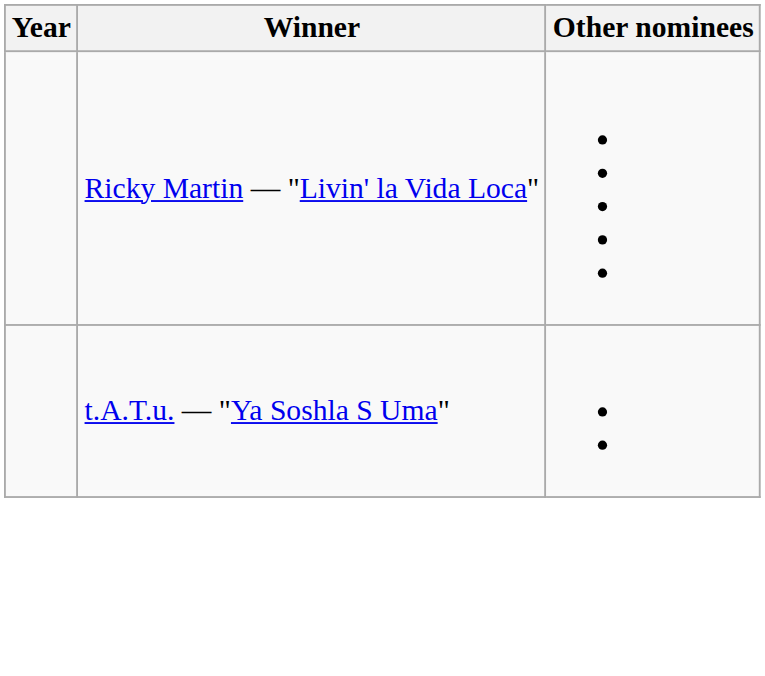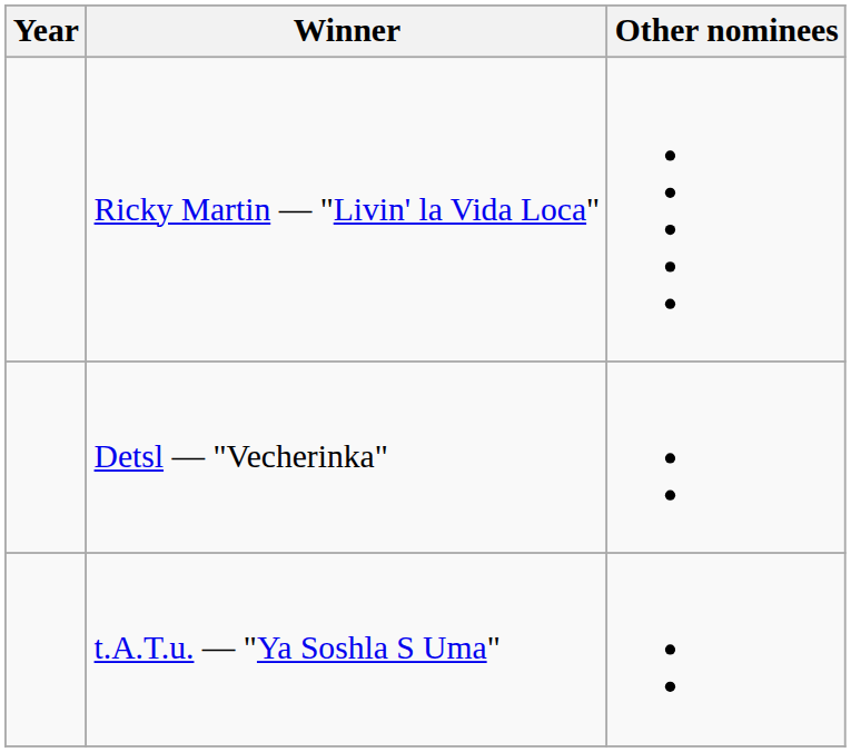+ row: Detsl — "Vecherinka"
